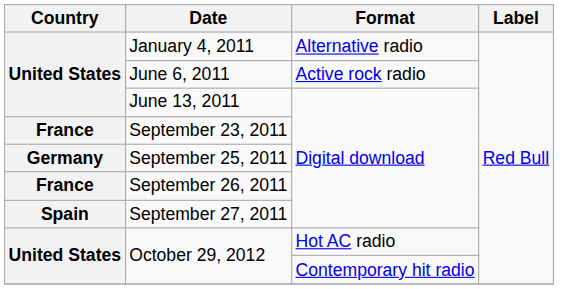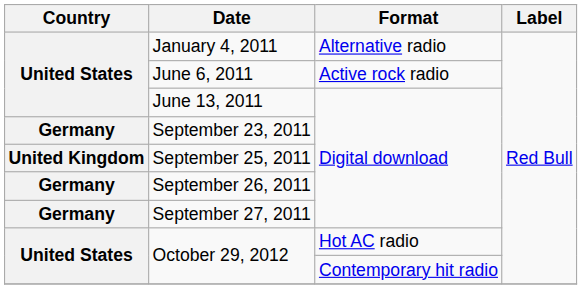September 23, 2011 | Country: France -> Germany
September 25, 2011 | Country: Germany -> United Kingdom
September 26, 2011 | Country: France -> Germany
September 27, 2011 | Country: Spain -> Germany
